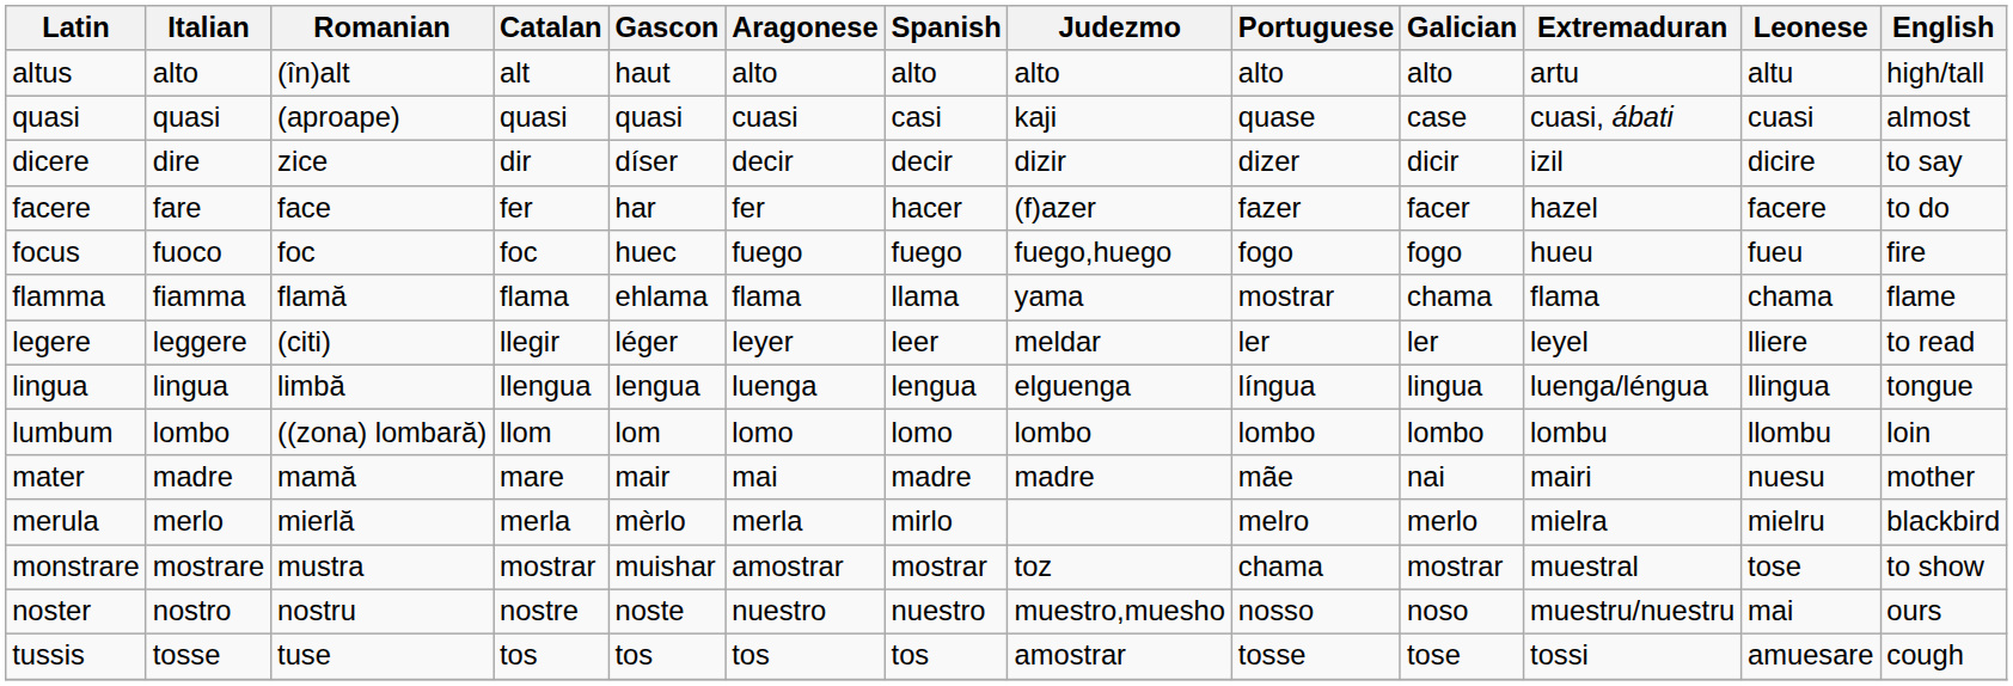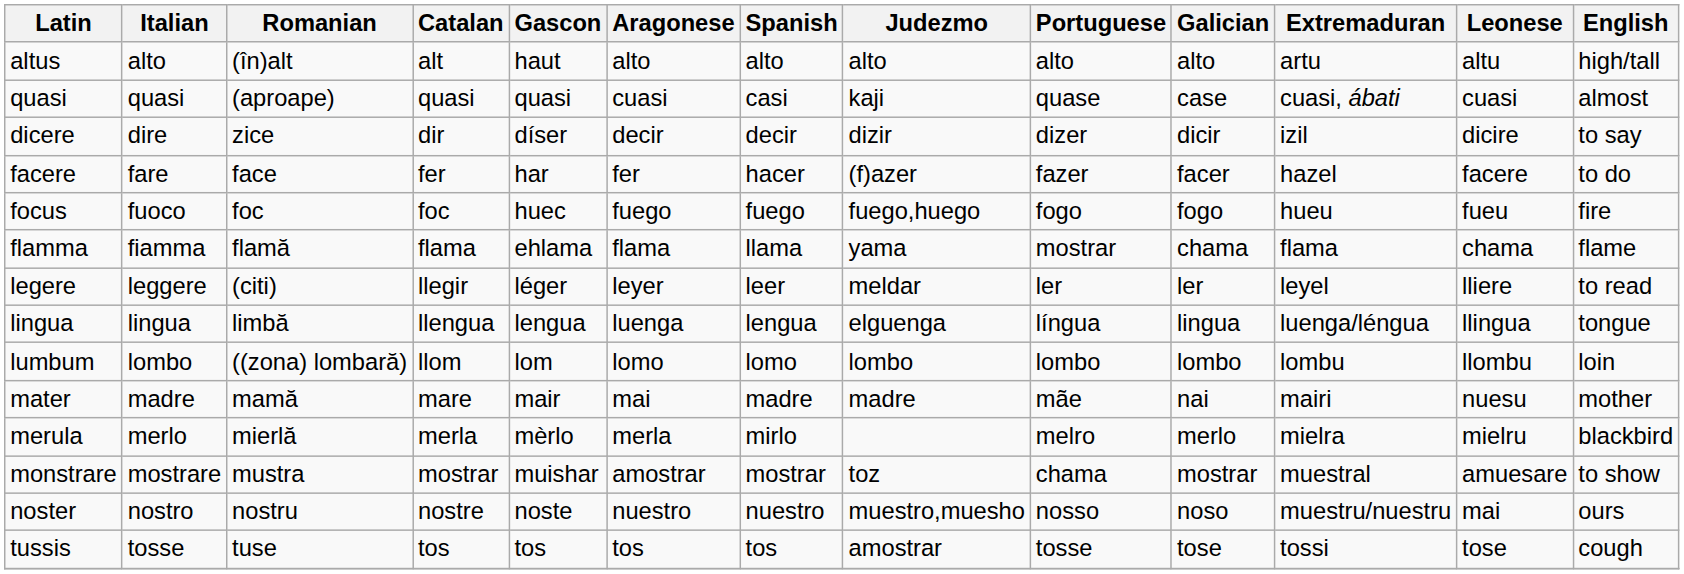monstrare | Leonese: tose -> amuesare
tussis | Leonese: amuesare -> tose
